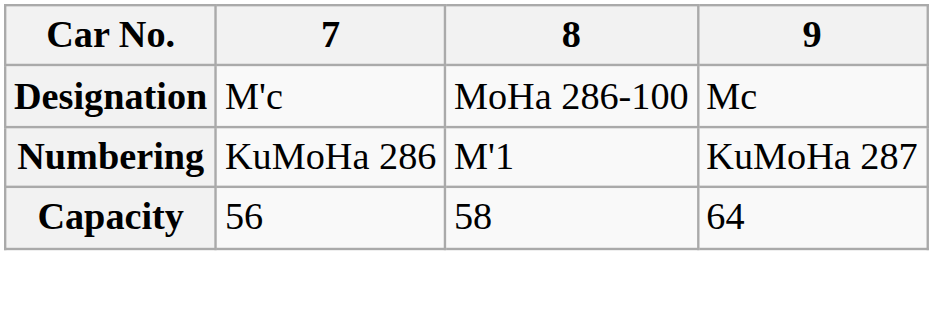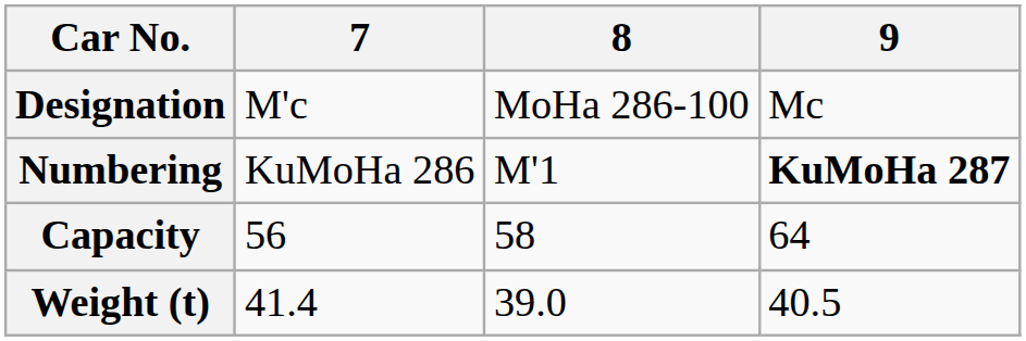Numbering | 9: normal -> bold
+ row: Weight (t) | 41.4 | 39.0 | 40.5
